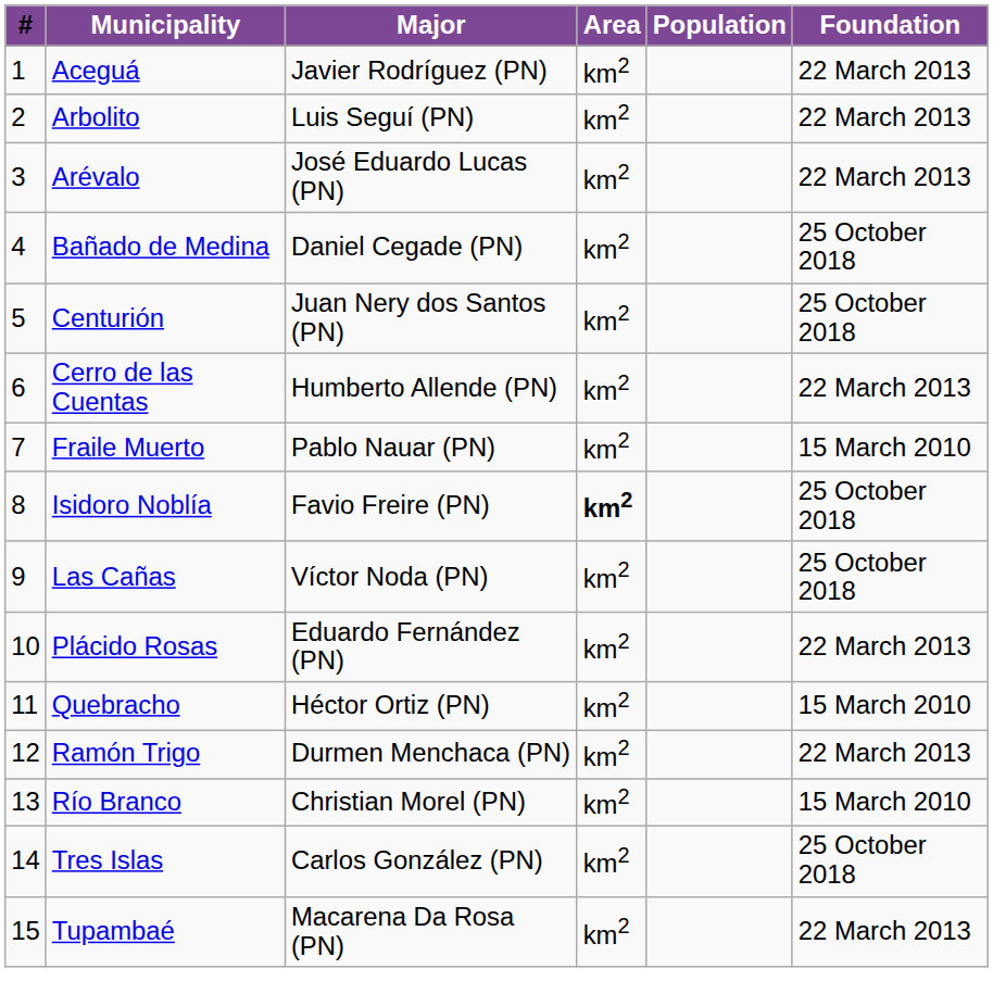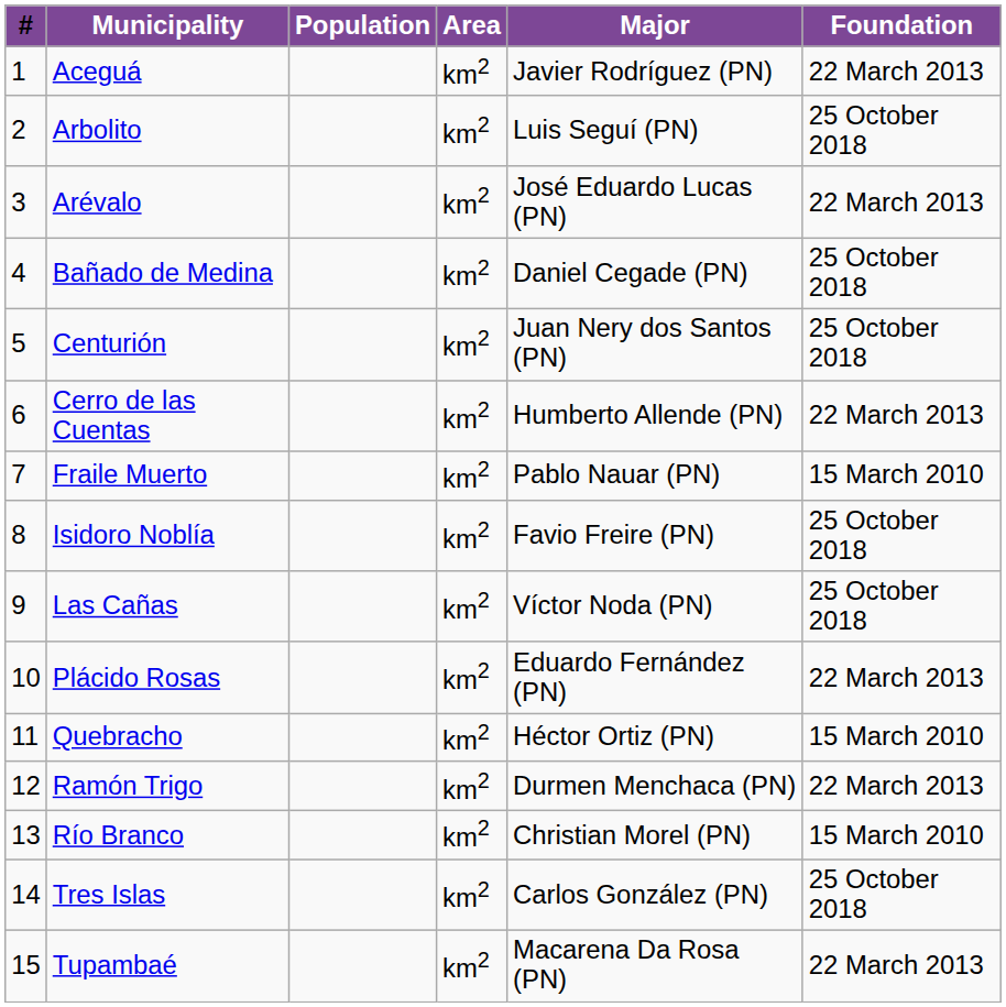columns swapped: Population <-> Major
Arbolito | Foundation: 22 March 2013 -> 25 October 2018
Isidoro Noblía | Area: bold -> normal
